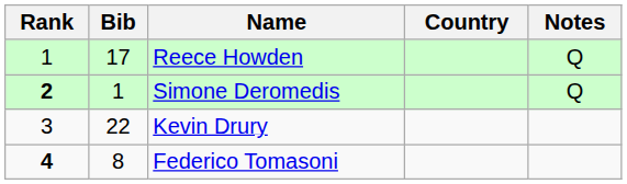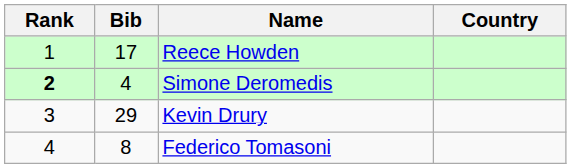- column: Notes | Q | Q
Simone Deromedis | Bib: 1 -> 4
Kevin Drury | Bib: 22 -> 29
Federico Tomasoni | Rank: bold -> normal
